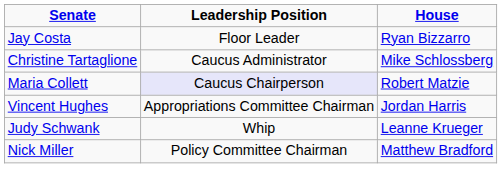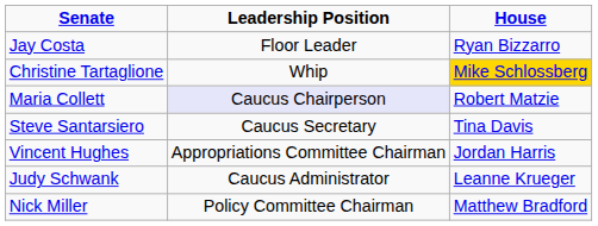Christine Tartaglione | Leadership Position: Caucus Administrator -> Whip
Christine Tartaglione | House: no background -> gold background
+ row: Steve Santarsiero | Caucus Secretary | Tina Davis
Judy Schwank | Leadership Position: Whip -> Caucus Administrator
